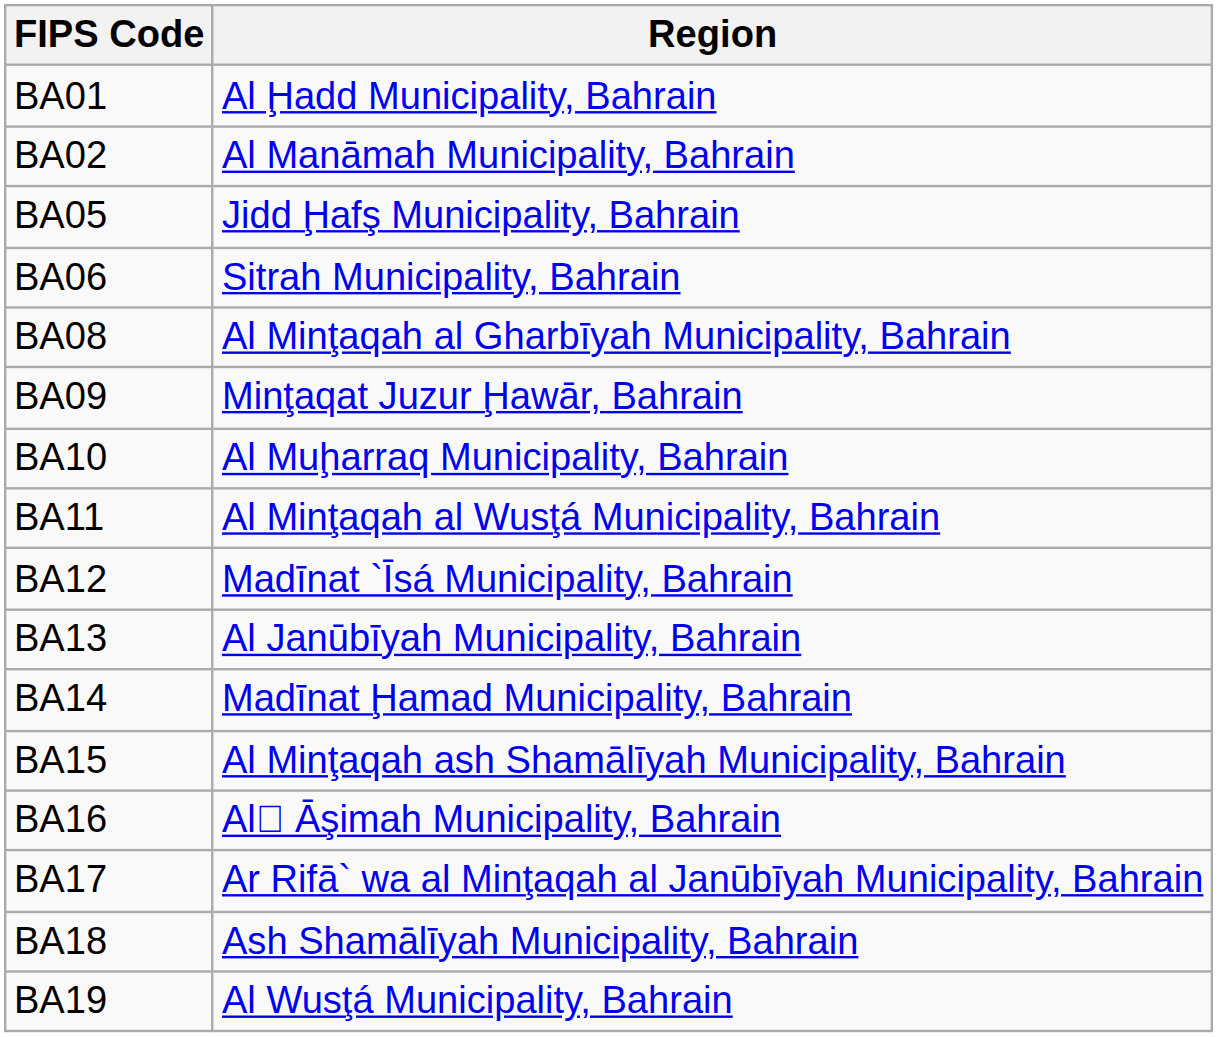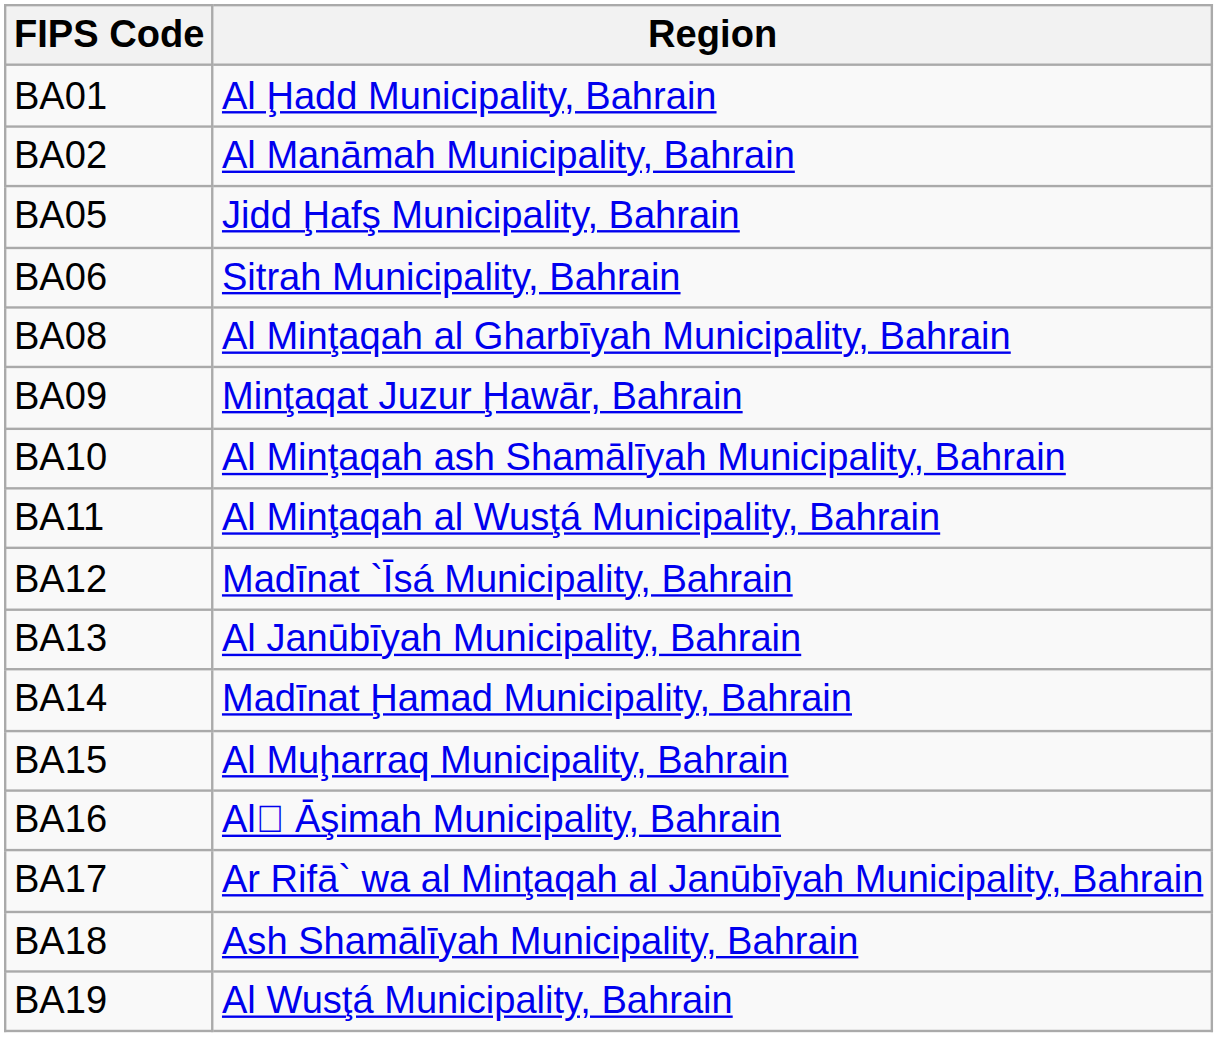BA10 | Region: Al Muḩarraq Municipality, Bahrain -> Al Minţaqah ash Shamālīyah Municipality, Bahrain
BA15 | Region: Al Minţaqah ash Shamālīyah Municipality, Bahrain -> Al Muḩarraq Municipality, Bahrain
